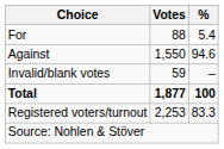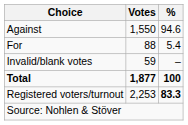rows swapped: For <-> Against
Registered voters/turnout | %: normal -> bold
